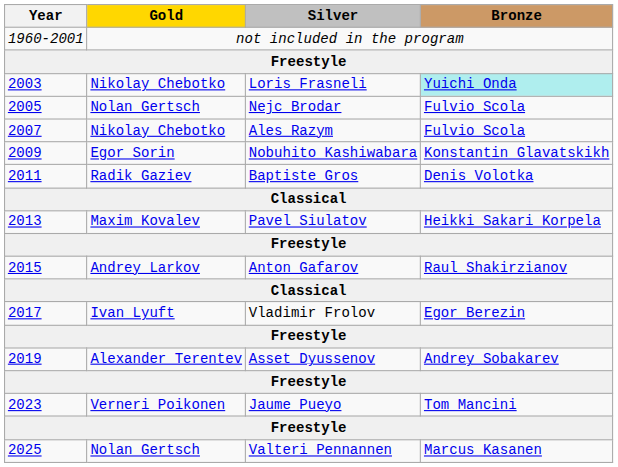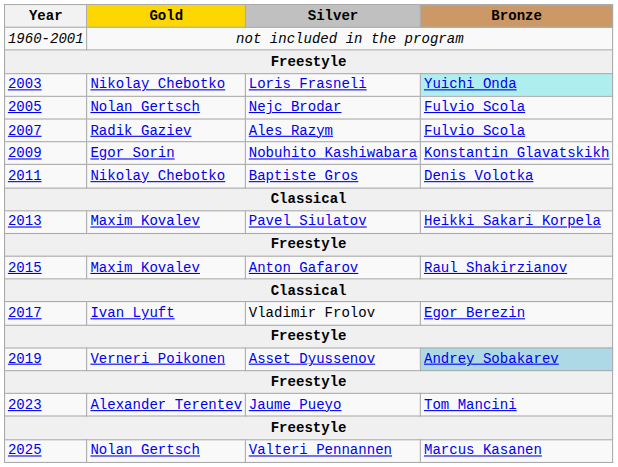2007 | Gold: Nikolay Chebotko -> Radik Gaziev
2011 | Gold: Radik Gaziev -> Nikolay Chebotko
2015 | Gold: Andrey Larkov -> Maxim Kovalev
2019 | Gold: Alexander Terentev -> Verneri Poikonen
2019 | Bronze: no background -> lightblue background
2023 | Gold: Verneri Poikonen -> Alexander Terentev
